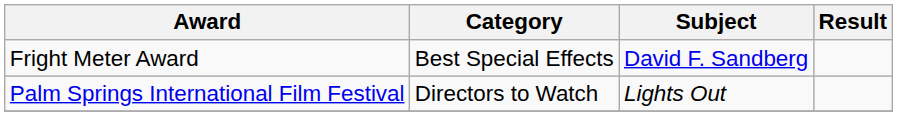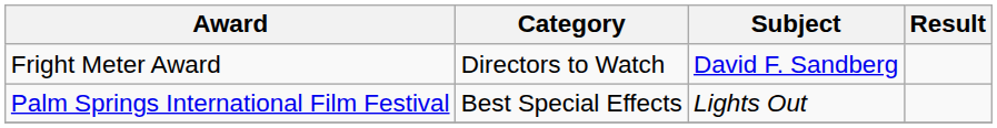Fright Meter Award | Category: Best Special Effects -> Directors to Watch
Palm Springs International Film Festival | Category: Directors to Watch -> Best Special Effects
